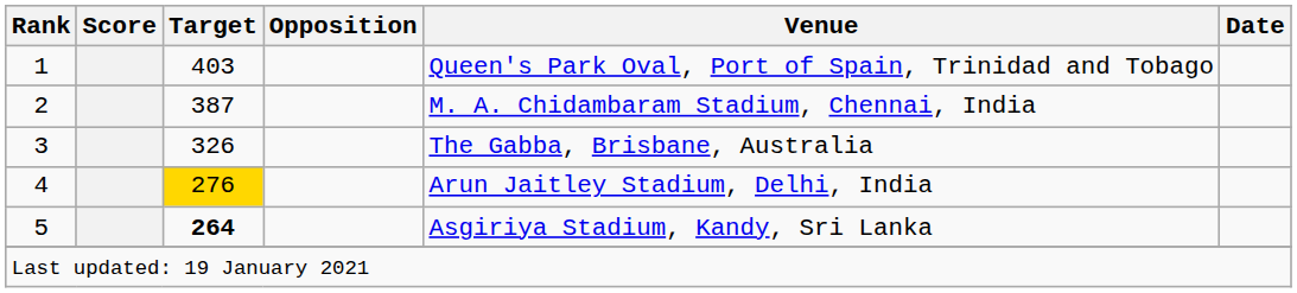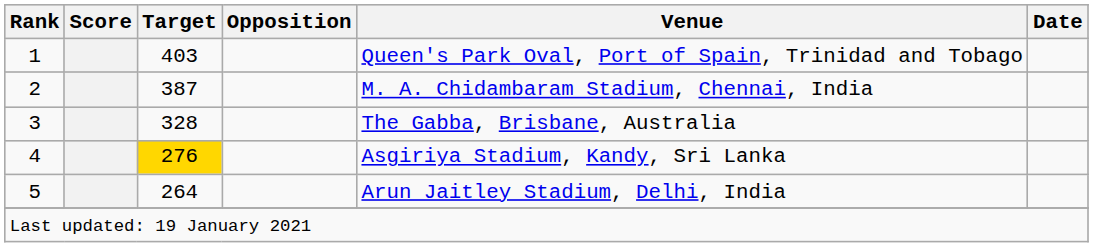3 | Target: 326 -> 328
4 | Venue: Arun Jaitley Stadium, Delhi, India -> Asgiriya Stadium, Kandy, Sri Lanka
5 | Target: bold -> normal
5 | Venue: Asgiriya Stadium, Kandy, Sri Lanka -> Arun Jaitley Stadium, Delhi, India
